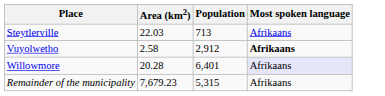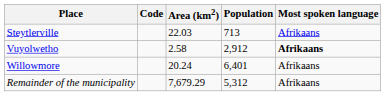+ column: Code
Willowmore | Area (km2): 20.28 -> 20.24
Willowmore | Most spoken language: lavender background -> no background
Remainder of the municipality | Area (km2): 7,679.23 -> 7,679.29
Remainder of the municipality | Population: 5,315 -> 5,312
